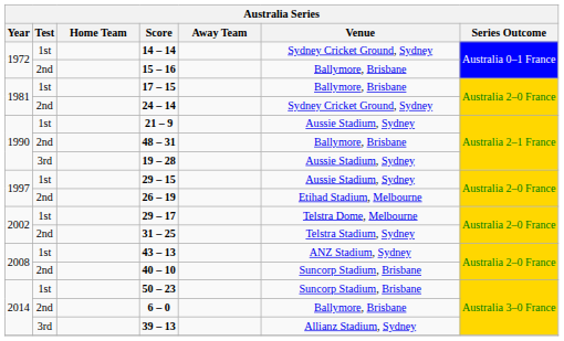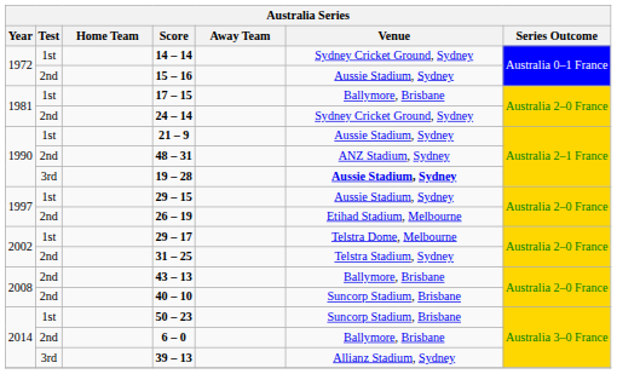15 – 16 | Venue: Ballymore, Brisbane -> Aussie Stadium, Sydney
48 – 31 | Venue: Ballymore, Brisbane -> ANZ Stadium, Sydney
19 – 28 | Venue: normal -> bold
43 – 13 | Test: 1st -> 2nd
43 – 13 | Venue: ANZ Stadium, Sydney -> Ballymore, Brisbane
